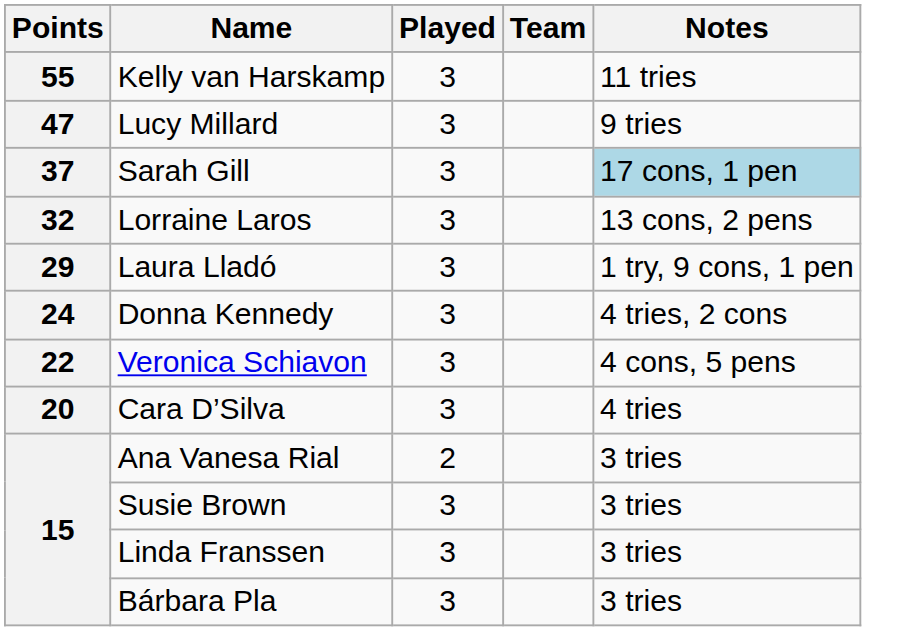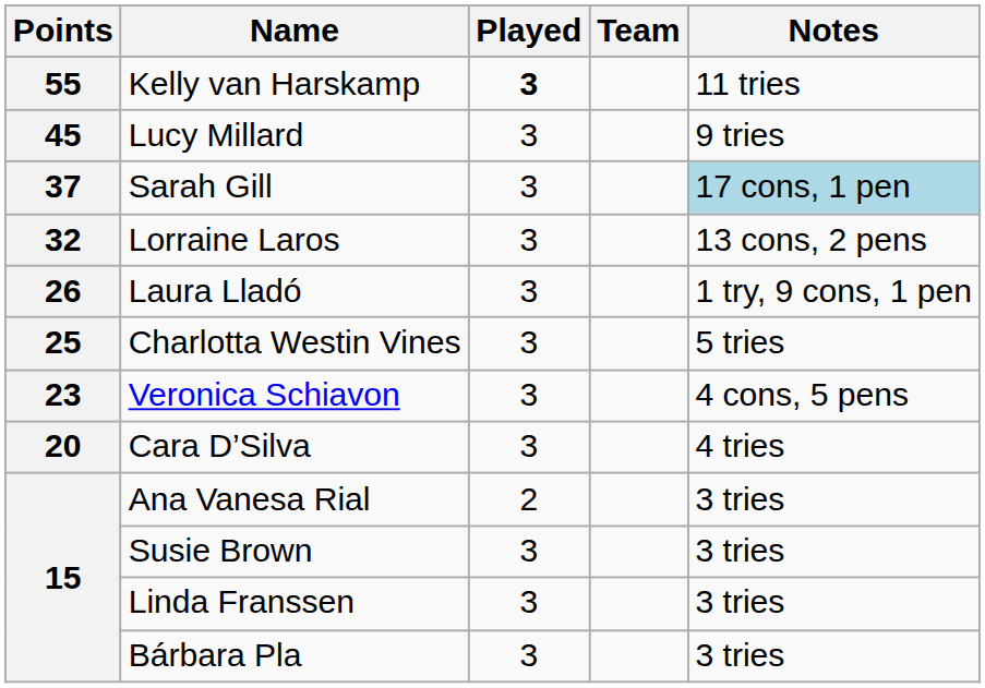Kelly van Harskamp | Played: normal -> bold
Lucy Millard | Points: 47 -> 45
Laura Lladó | Points: 29 -> 26
+ row: 25 | Charlotta Westin Vines | 3 | 5 tries
- row: 24 | Donna Kennedy | 3 | 4 tries, 2 cons
Veronica Schiavon | Points: 22 -> 23
